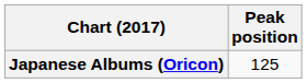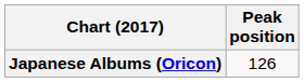Japanese Albums (Oricon) | Peak position: 125 -> 126
